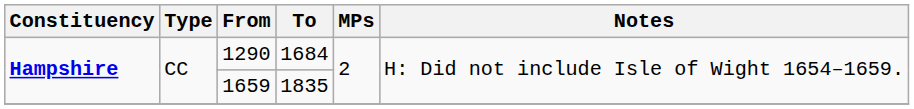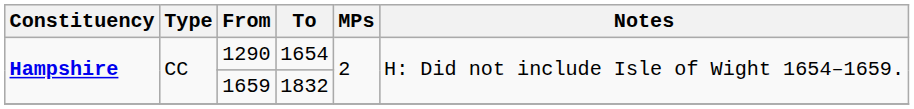1290 | To: 1684 -> 1654
1659 | To: 1835 -> 1832
